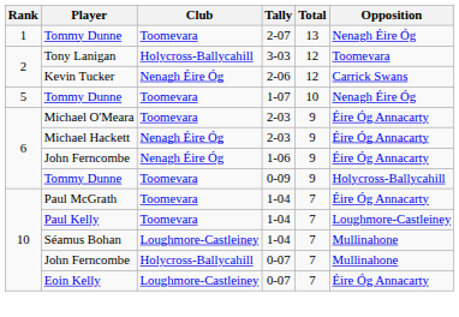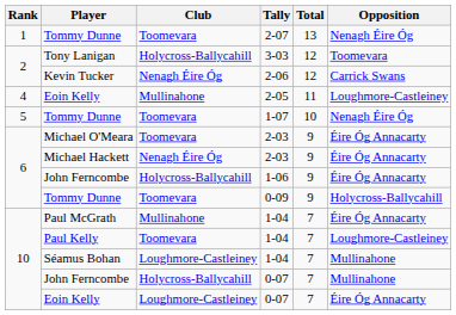+ row: 4 | Eoin Kelly | Mullinahone | 2-05 | 11 | Loughmore-Castleiney
John Ferncombe / 1-06 | Club: Nenagh Éire Óg -> Holycross-Ballycahill
Paul McGrath | Club: Toomevara -> Mullinahone
